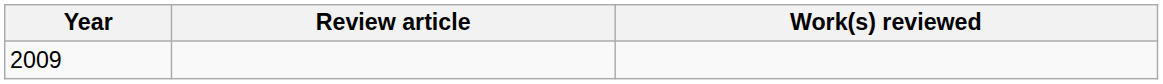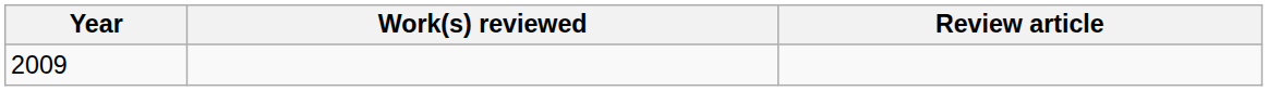columns swapped: Review article <-> Work(s) reviewed
